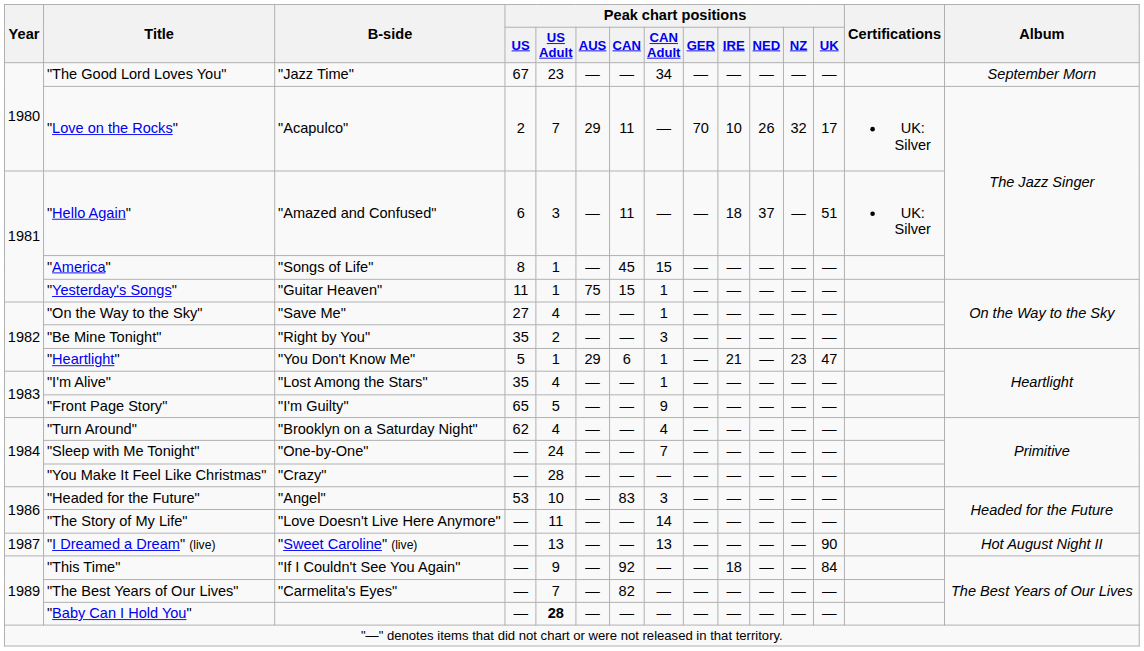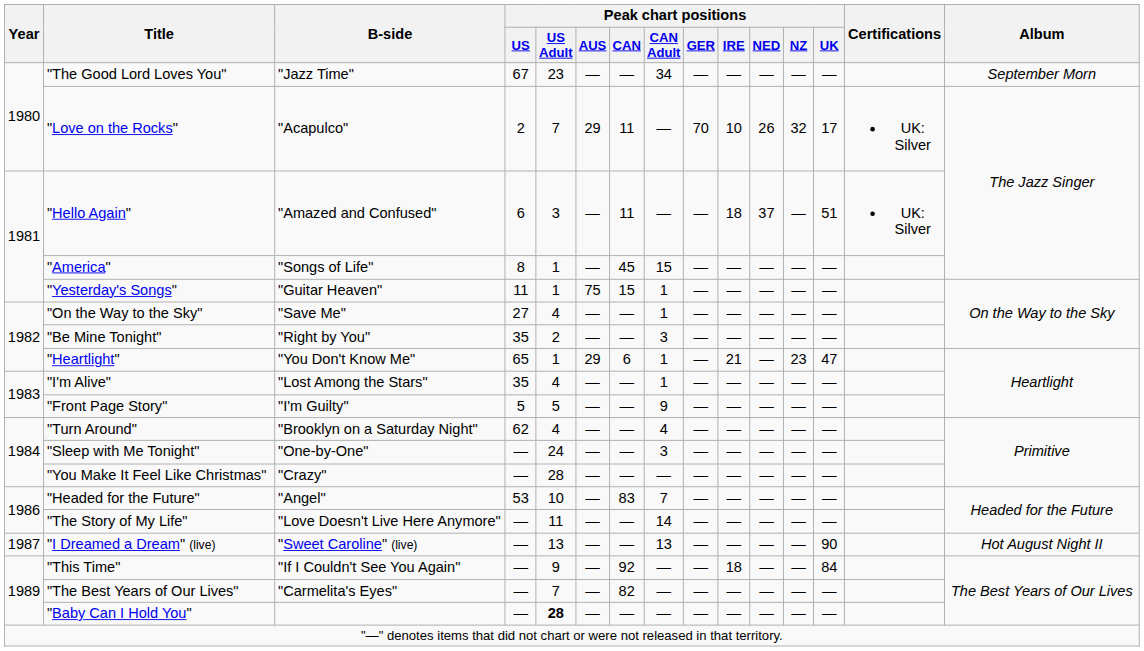"Heartlight" | Peak chart positions / US: 5 -> 65
"Front Page Story" | Peak chart positions / US: 65 -> 5
"Sleep with Me Tonight" | Peak chart positions / CAN Adult: 7 -> 3
"Headed for the Future" | Peak chart positions / CAN Adult: 3 -> 7
